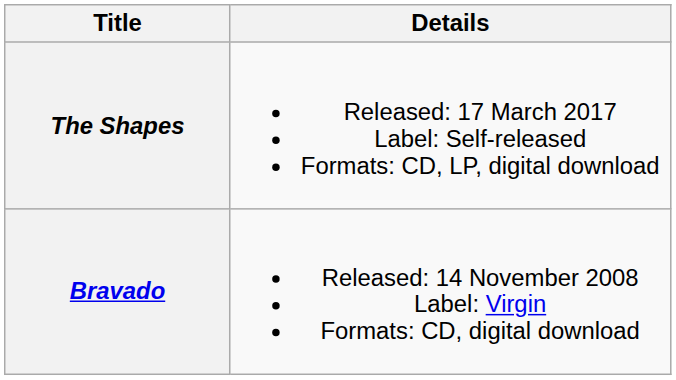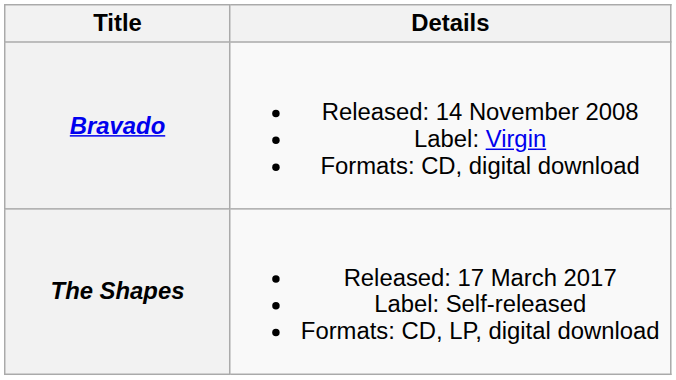rows swapped: Bravado <-> The Shapes
